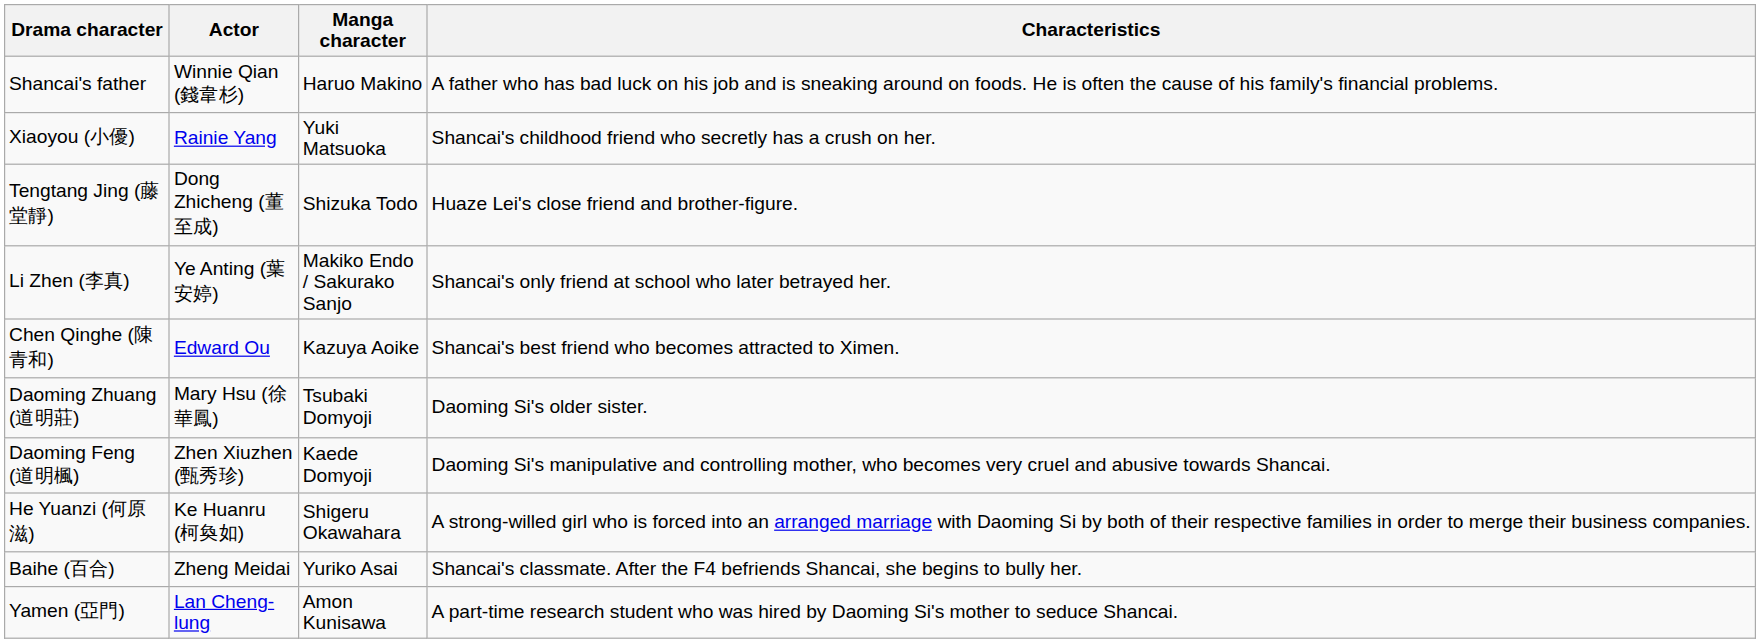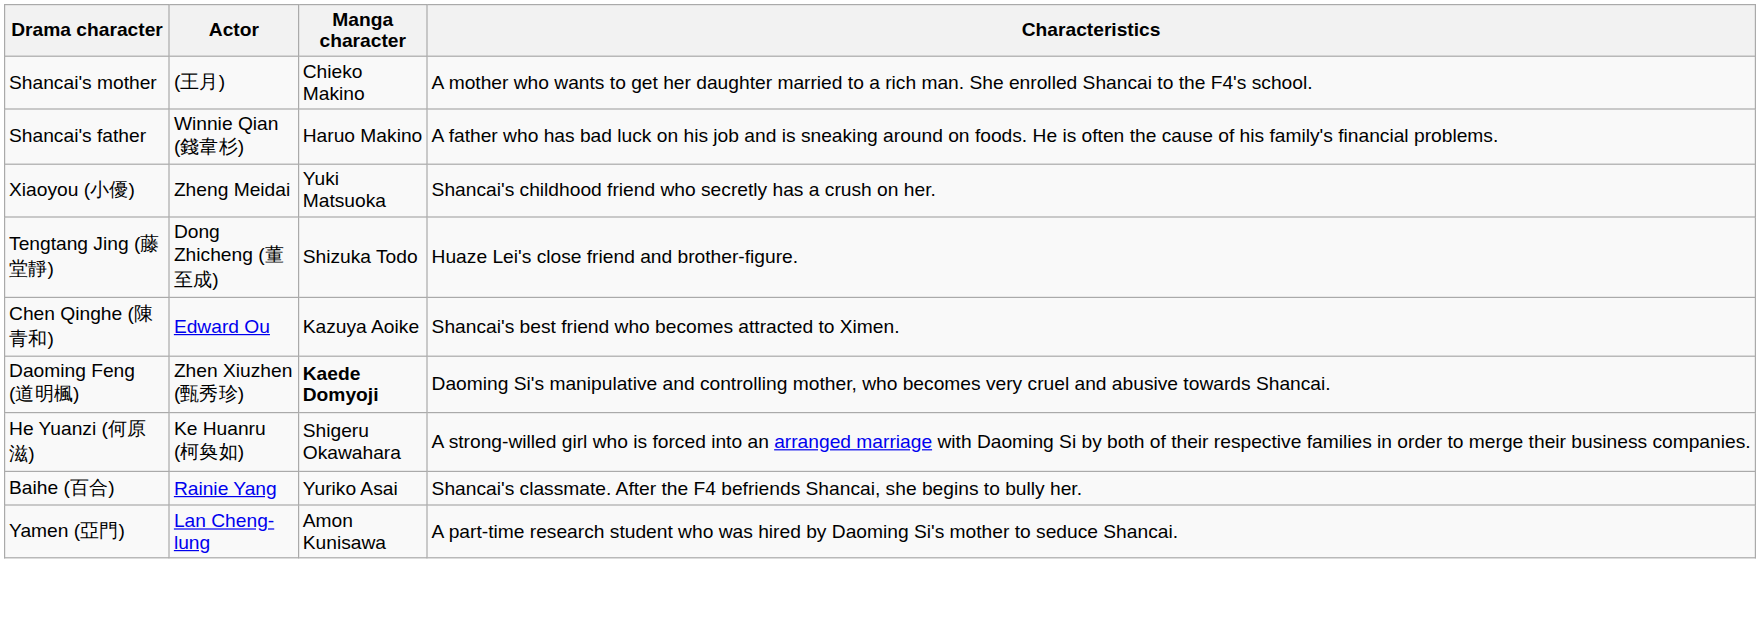+ row: Shancai's mother | (王月) | Chieko Makino | A mother who wants to get her daughter married to a rich man. She enrolled Shancai to the F4's school.
Xiaoyou (小優) | Actor: Rainie Yang -> Zheng Meidai
- row: Li Zhen (李真) | Ye Anting (葉安婷) | Makiko Endo / Sakurako Sanjo | Shancai's only friend at school who later betrayed her.
- row: Daoming Zhuang (道明莊) | Mary Hsu (徐華鳳) | Tsubaki Domyoji | Daoming Si's older sister.
Daoming Feng (道明楓) | Manga character: normal -> bold
Baihe (百合) | Actor: Zheng Meidai -> Rainie Yang
